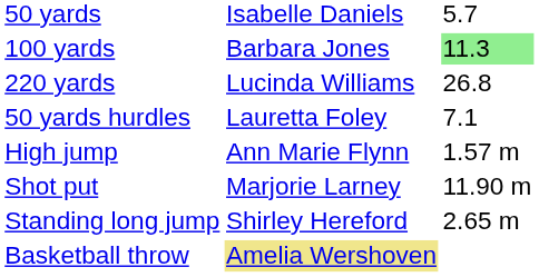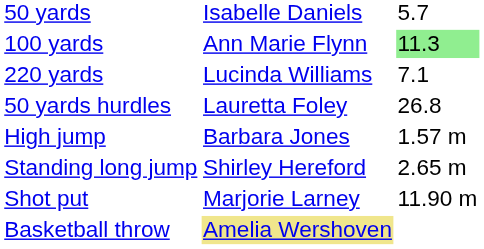100 yards | column 2: Barbara Jones -> Ann Marie Flynn
220 yards | column 3: 26.8 -> 7.1
50 yards hurdles | column 3: 7.1 -> 26.8
High jump | column 2: Ann Marie Flynn -> Barbara Jones
rows swapped: Standing long jump <-> Shot put
